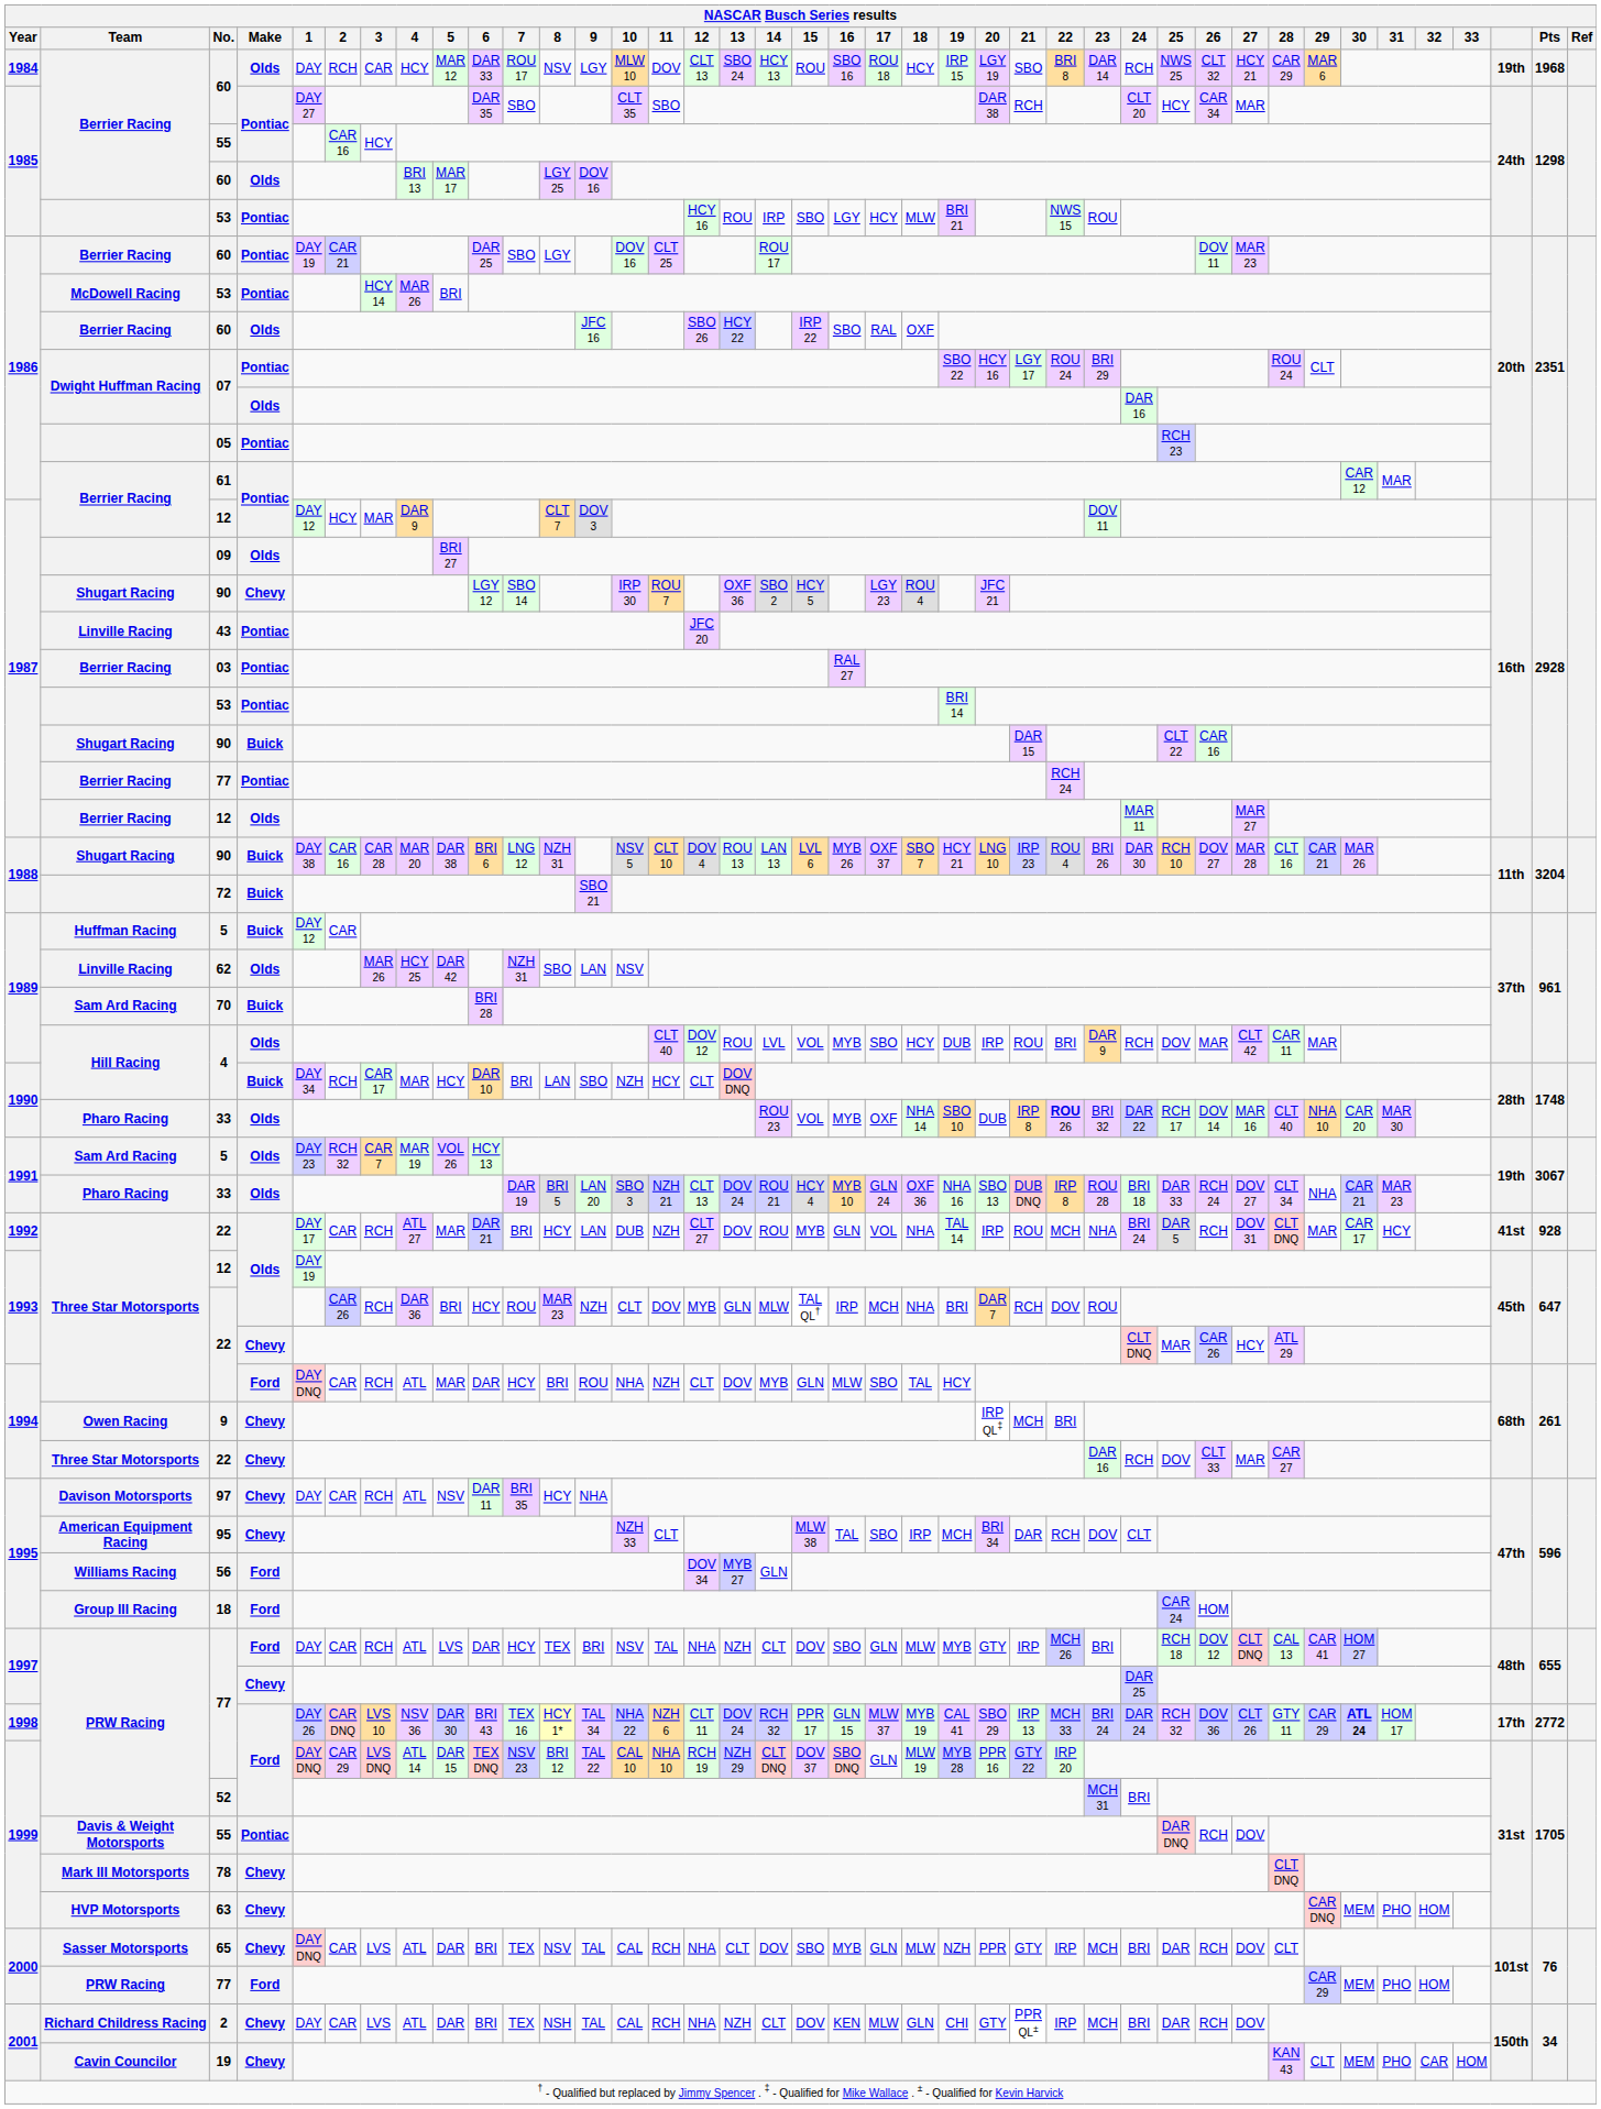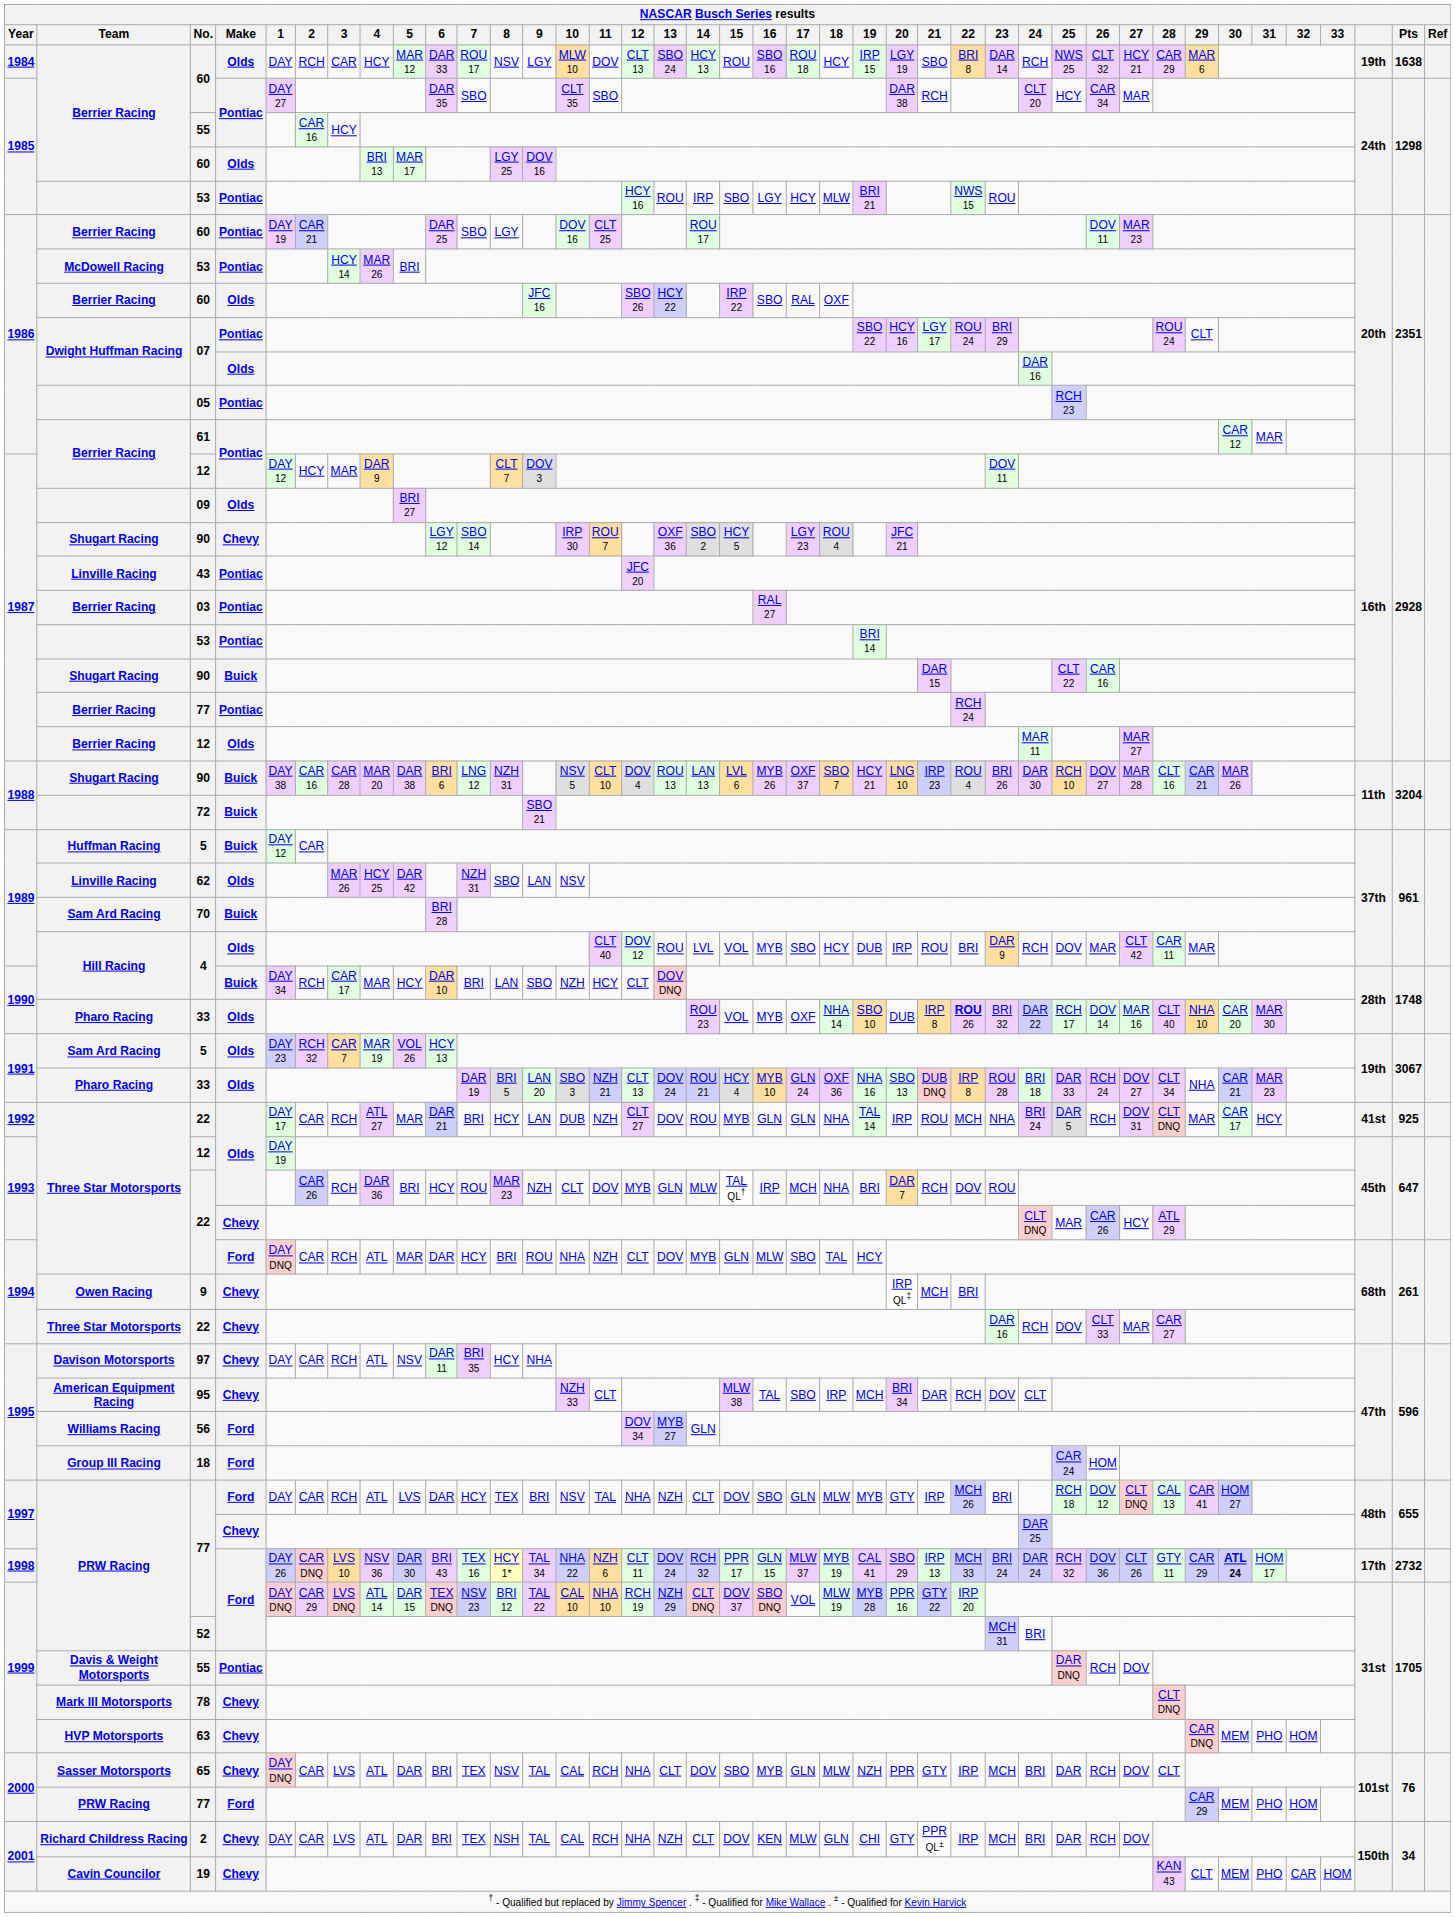1984 / 60 | Pts: 1968 -> 1638
1992 / 22 | 17: VOL -> GLN
1992 / 22 | Pts: 928 -> 925
1998 / 77 | Pts: 2772 -> 2732
1999 / 77 | 17: GLN -> VOL
